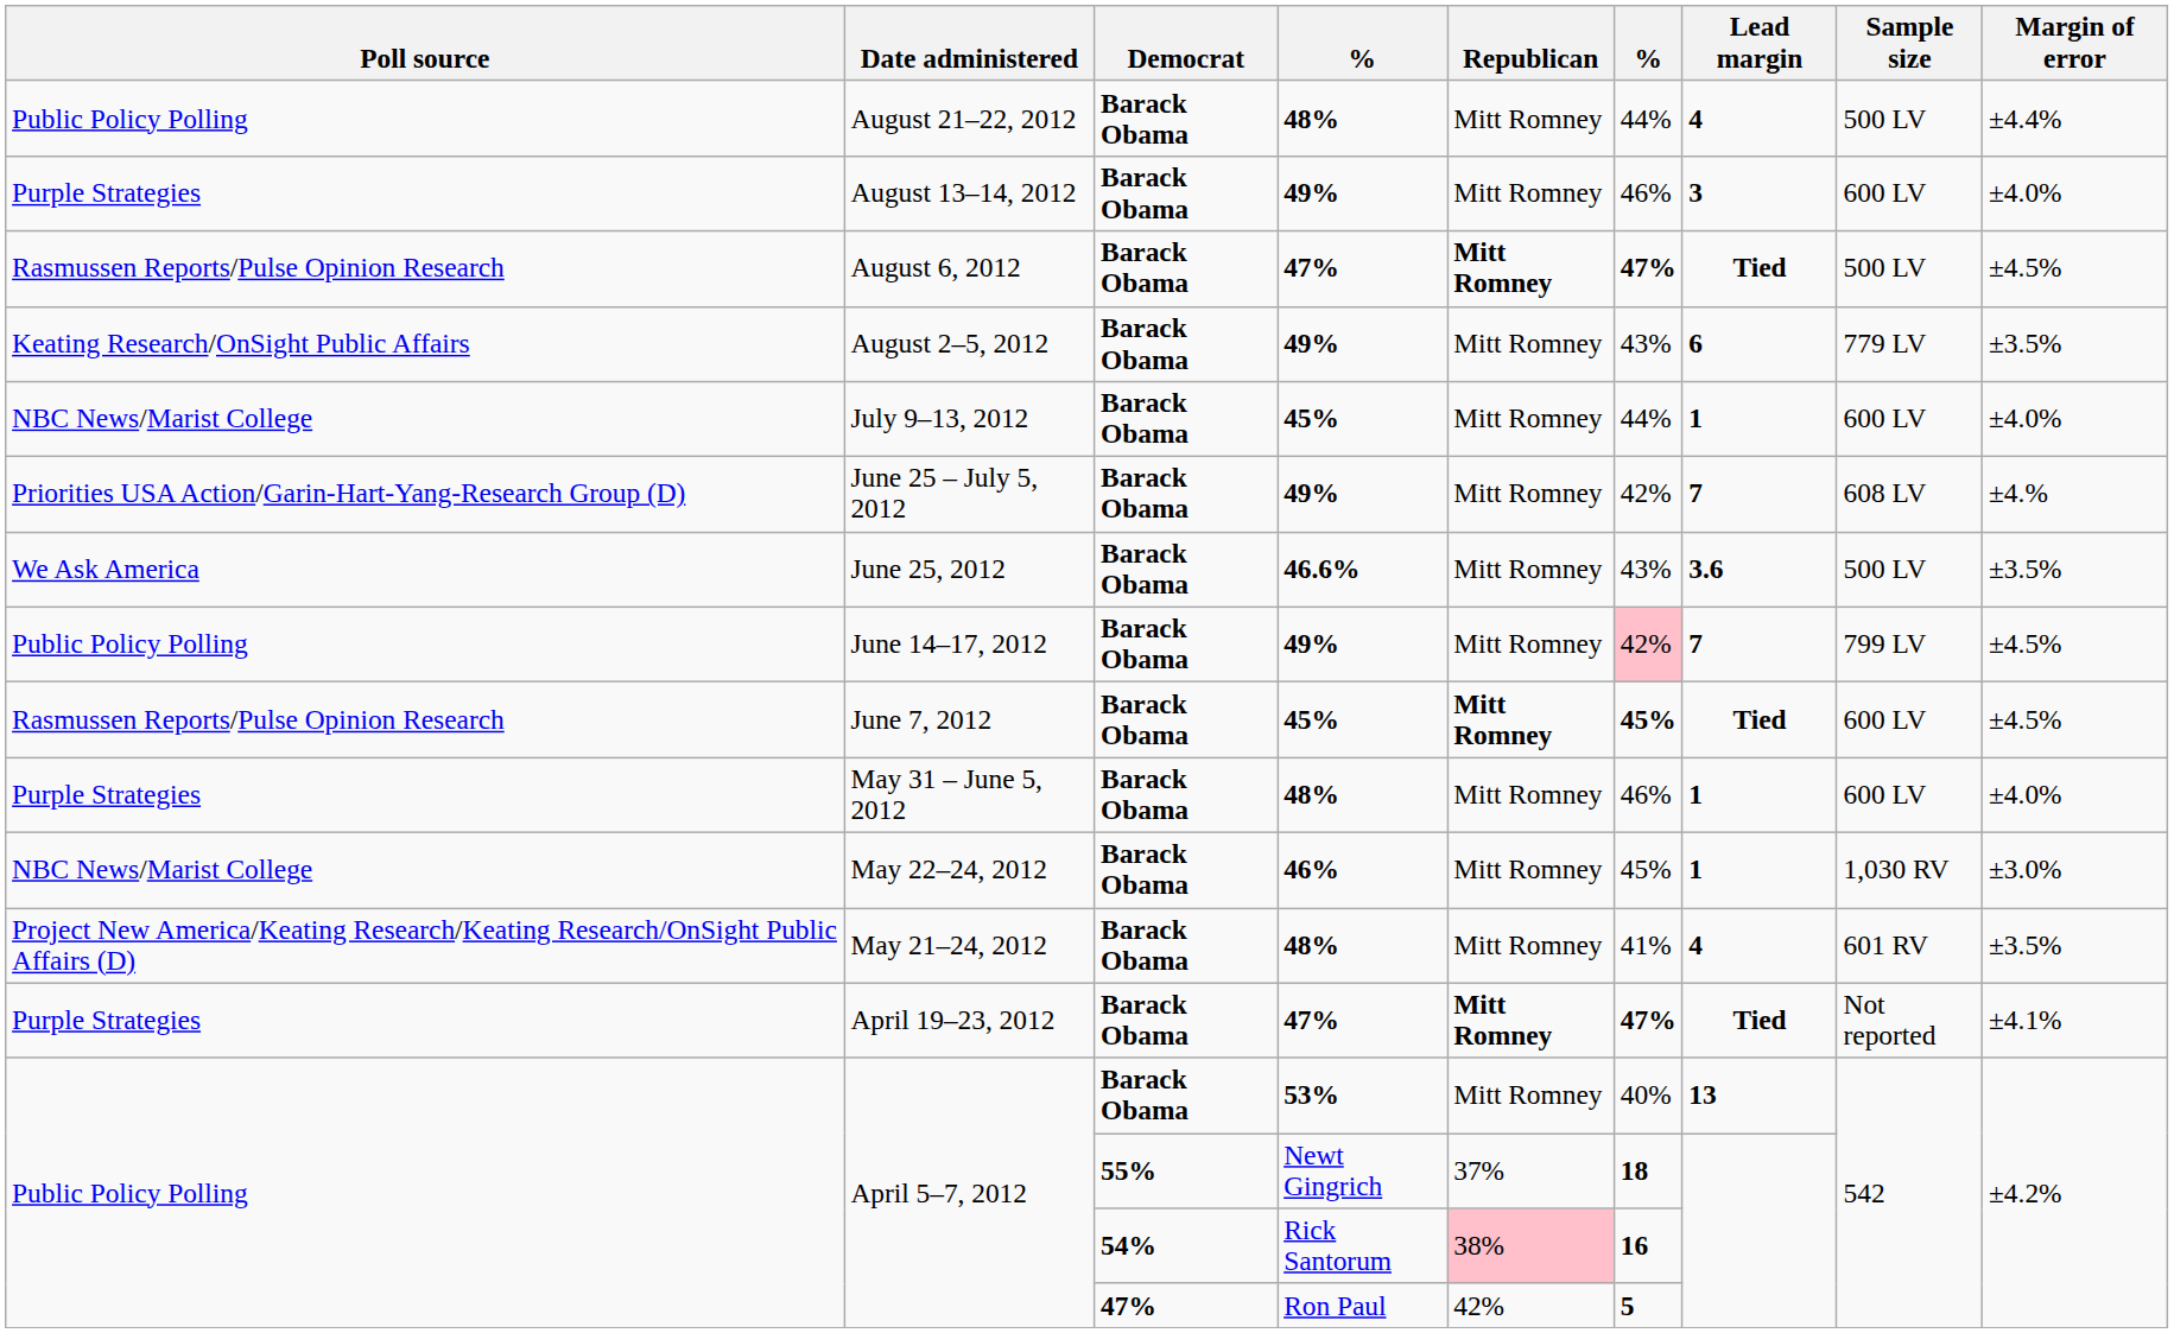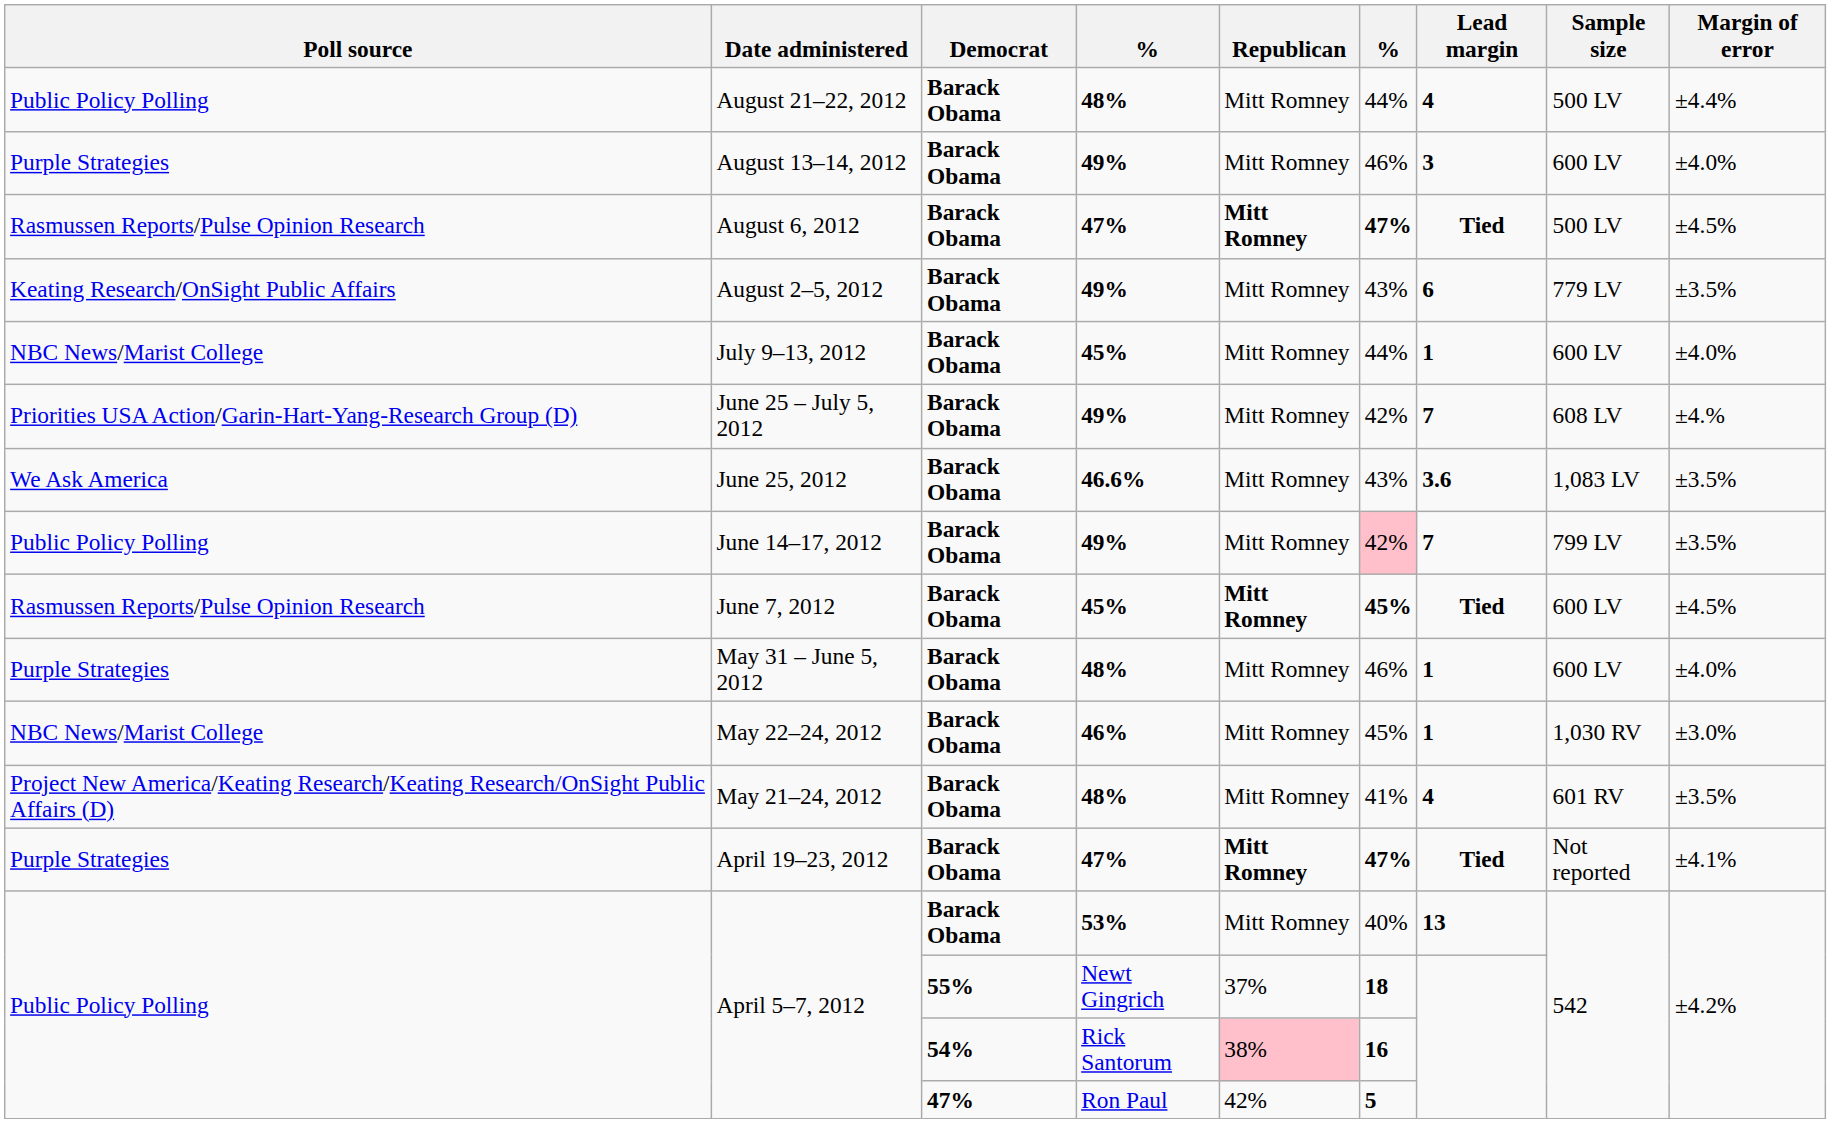June 25, 2012 | Sample size: 500 LV -> 1,083 LV
June 14–17, 2012 | Margin of error: ±4.5% -> ±3.5%
